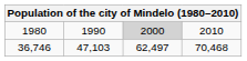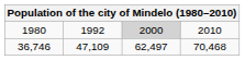1980 | column 2: 1990 -> 1992
36,746 | column 2: 47,103 -> 47,109
